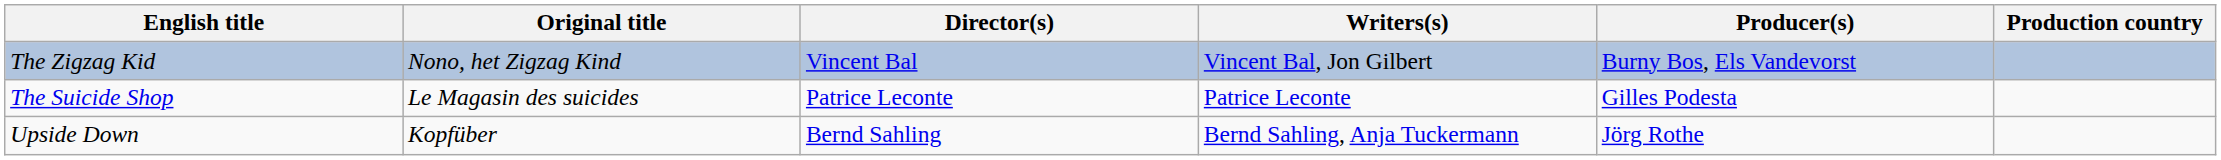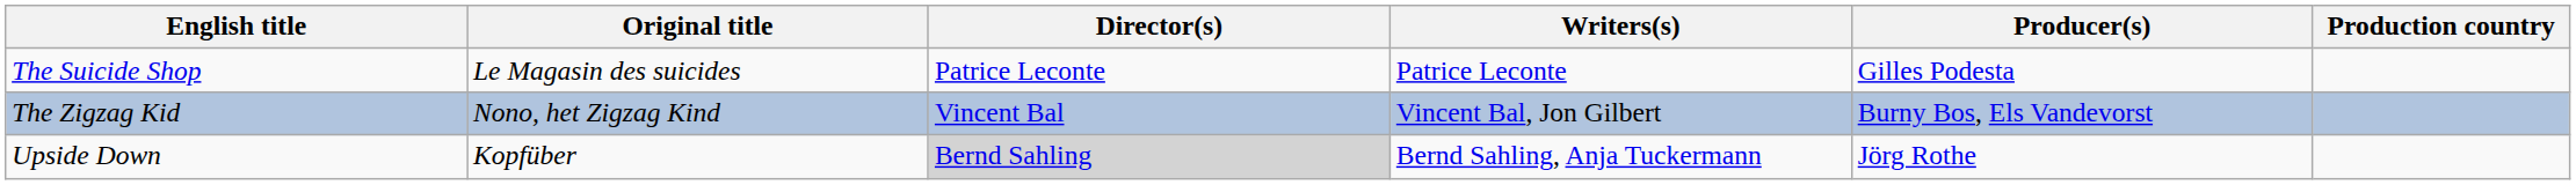rows swapped: The Zigzag Kid <-> The Suicide Shop
Upside Down | Director(s): no background -> lightgrey background
